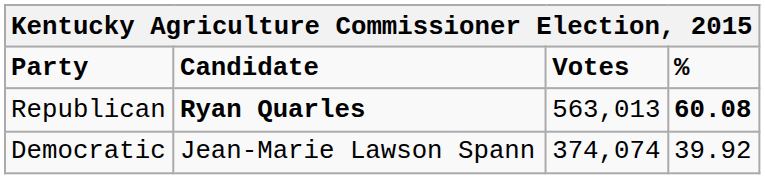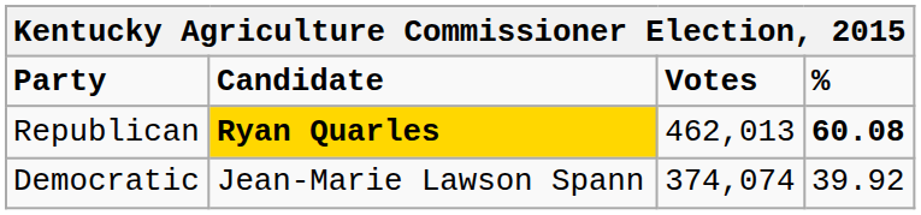Republican | Candidate: no background -> gold background
Republican | Votes: 563,013 -> 462,013
